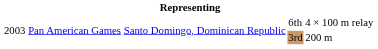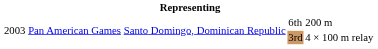6th | column 5: 4 × 100 m relay -> 200 m
3rd | column 5: 200 m -> 4 × 100 m relay
